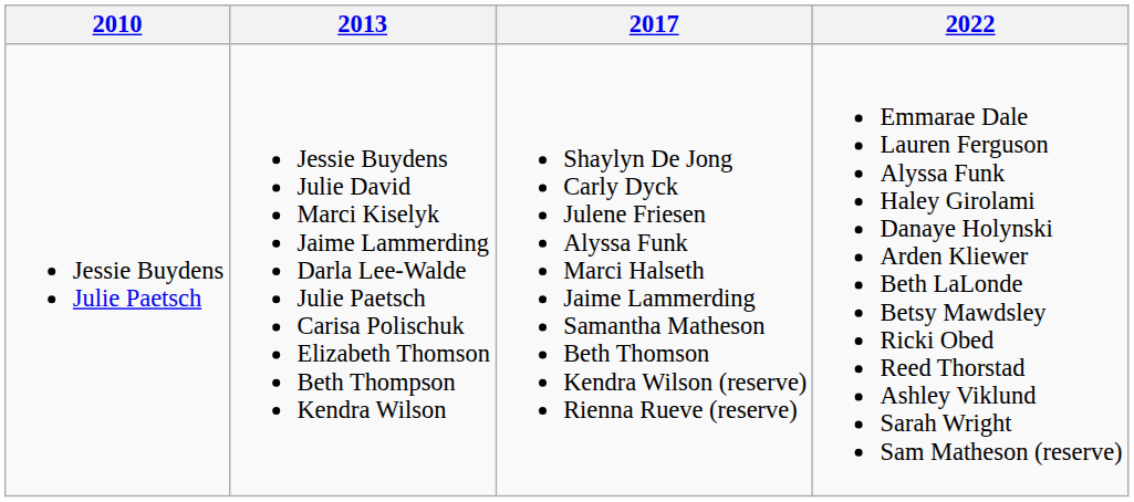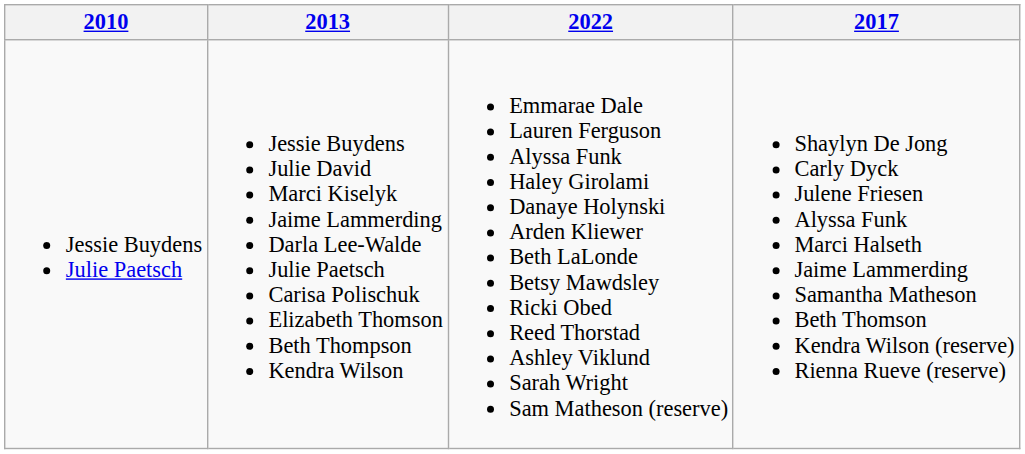columns swapped: 2017 <-> 2022
